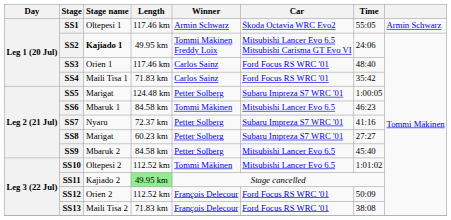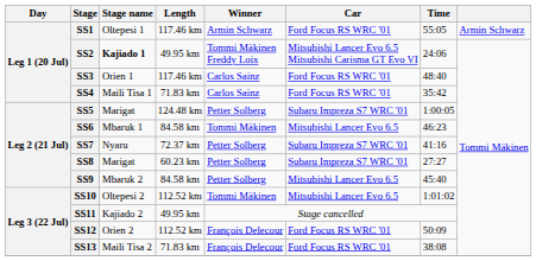SS1 | Car: Škoda Octavia WRC Evo2 -> Ford Focus RS WRC '01
SS11 | Length: lightgreen background -> no background
